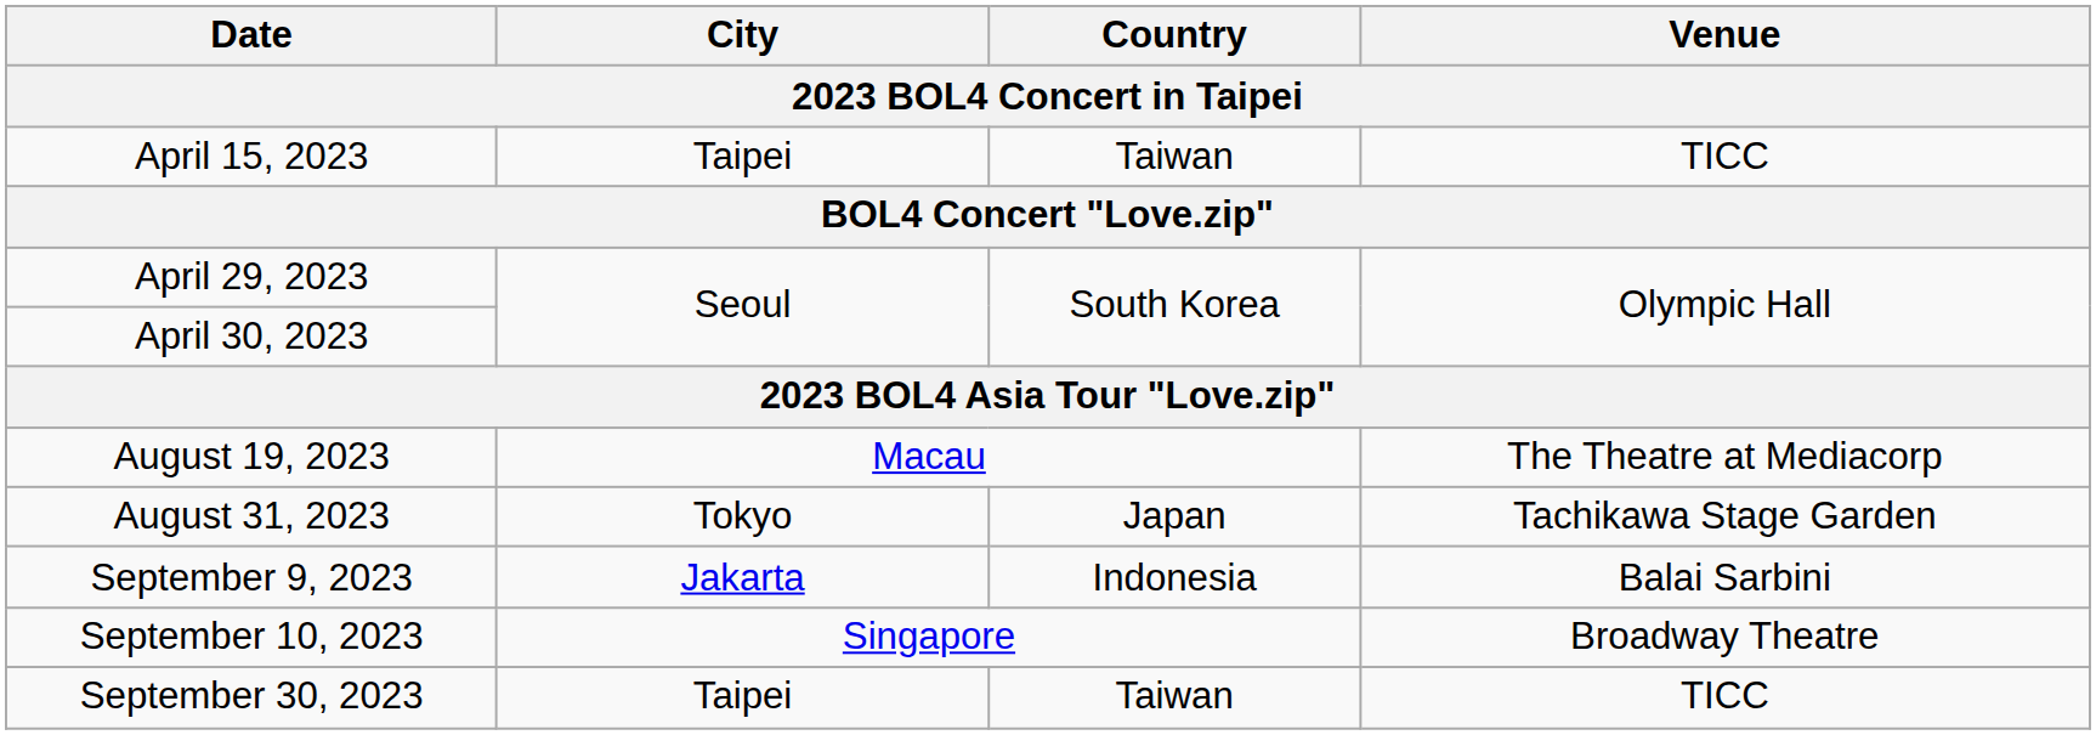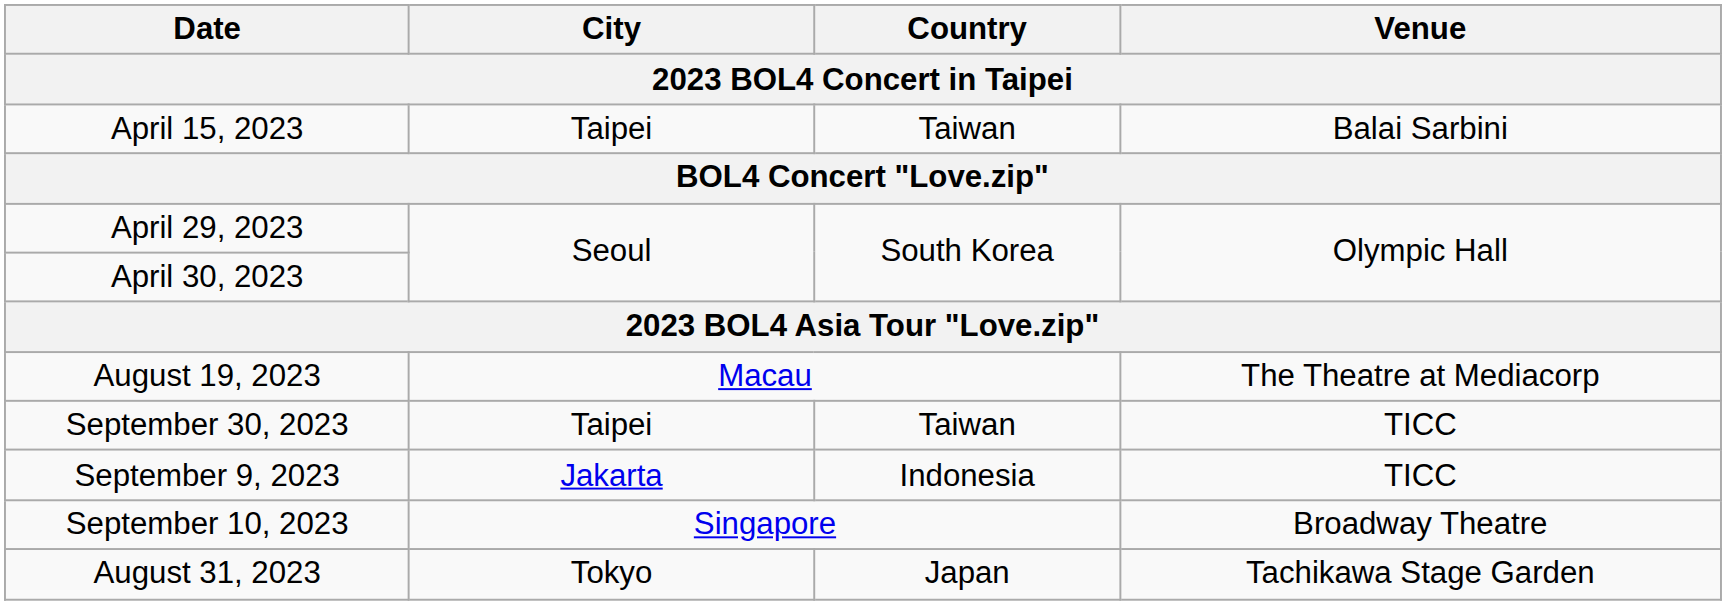April 15, 2023 | Venue: TICC -> Balai Sarbini
rows swapped: August 31, 2023 <-> September 30, 2023
September 9, 2023 | Venue: Balai Sarbini -> TICC
